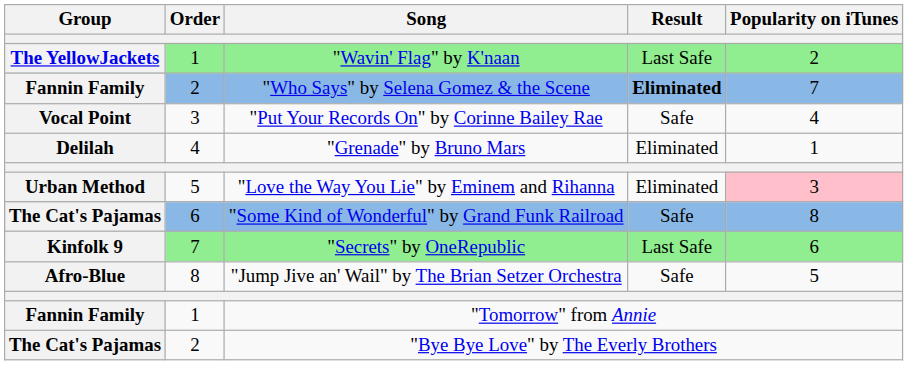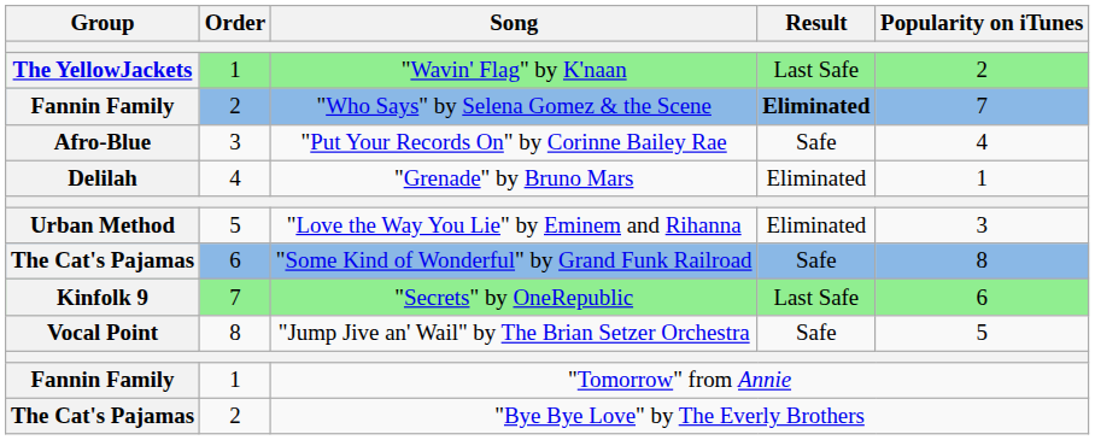"Put Your Records On" by Corinne Bailey Rae | Group: Vocal Point -> Afro-Blue
"Love the Way You Lie" by Eminem and Rihanna | Popularity on iTunes: pink background -> no background
"Jump Jive an' Wail" by The Brian Setzer Orchestra | Group: Afro-Blue -> Vocal Point
